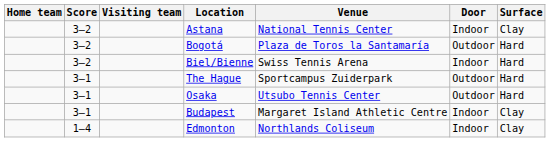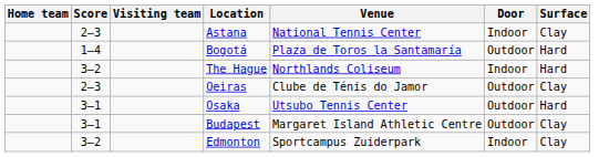Astana | Score: 3–2 -> 2–3
Bogotá | Score: 3–2 -> 1–4
- row: 3–2 | Biel/Bienne | Swiss Tennis Arena | Indoor | Hard
The Hague | Score: 3–1 -> 3–2
The Hague | Venue: Sportcampus Zuiderpark -> Northlands Coliseum
The Hague | Door: Outdoor -> Indoor
+ row: 2–3 | Oeiras | Clube de Ténis do Jamor | Outdoor | Clay
Budapest | Door: Indoor -> Outdoor
Edmonton | Score: 1–4 -> 3–2
Edmonton | Venue: Northlands Coliseum -> Sportcampus Zuiderpark
